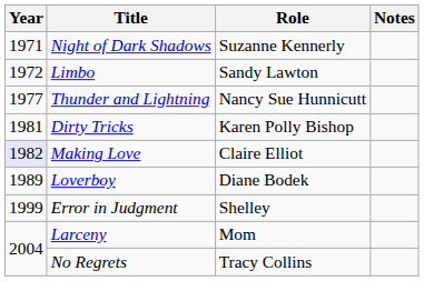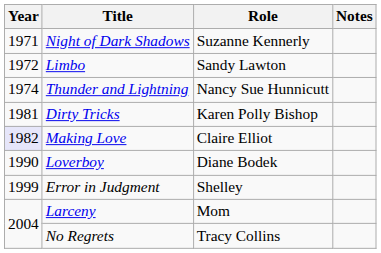Thunder and Lightning | Year: 1977 -> 1974
Loverboy | Year: 1989 -> 1990
